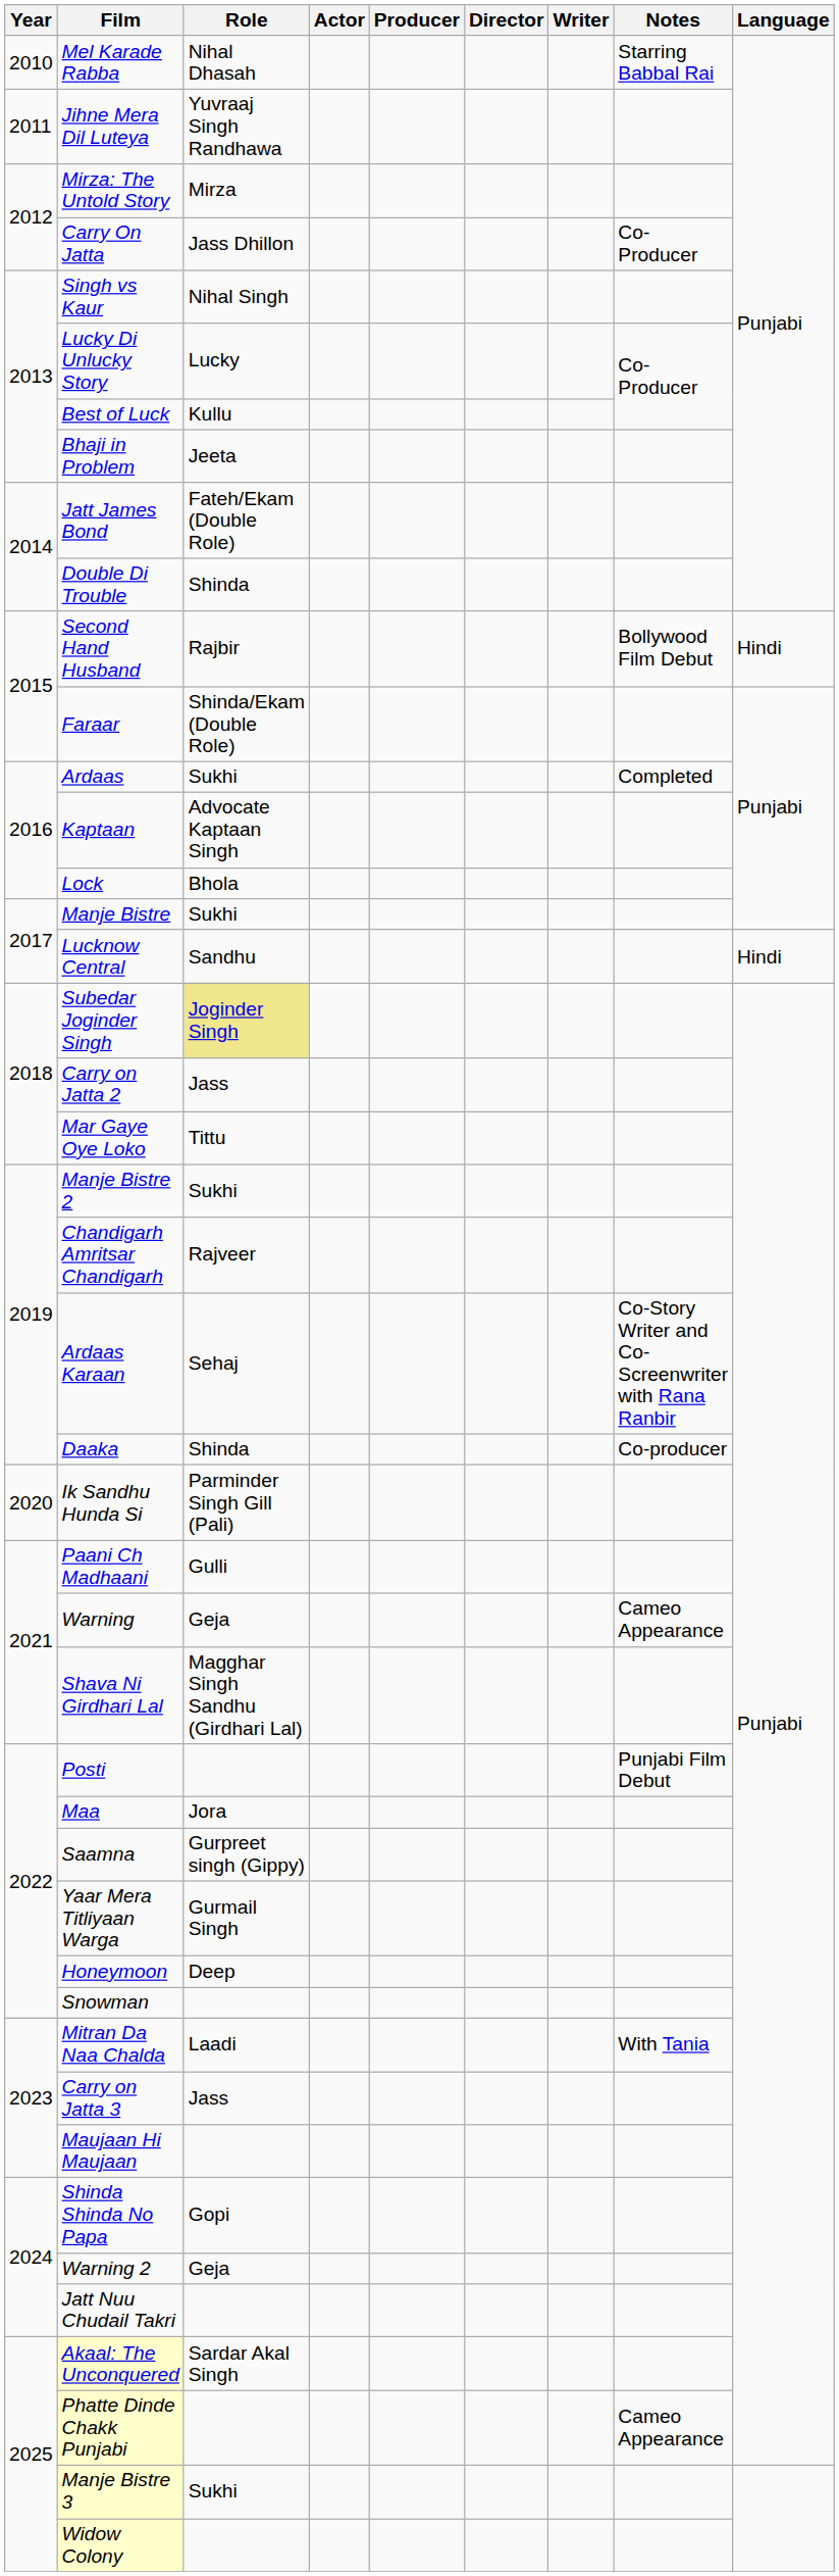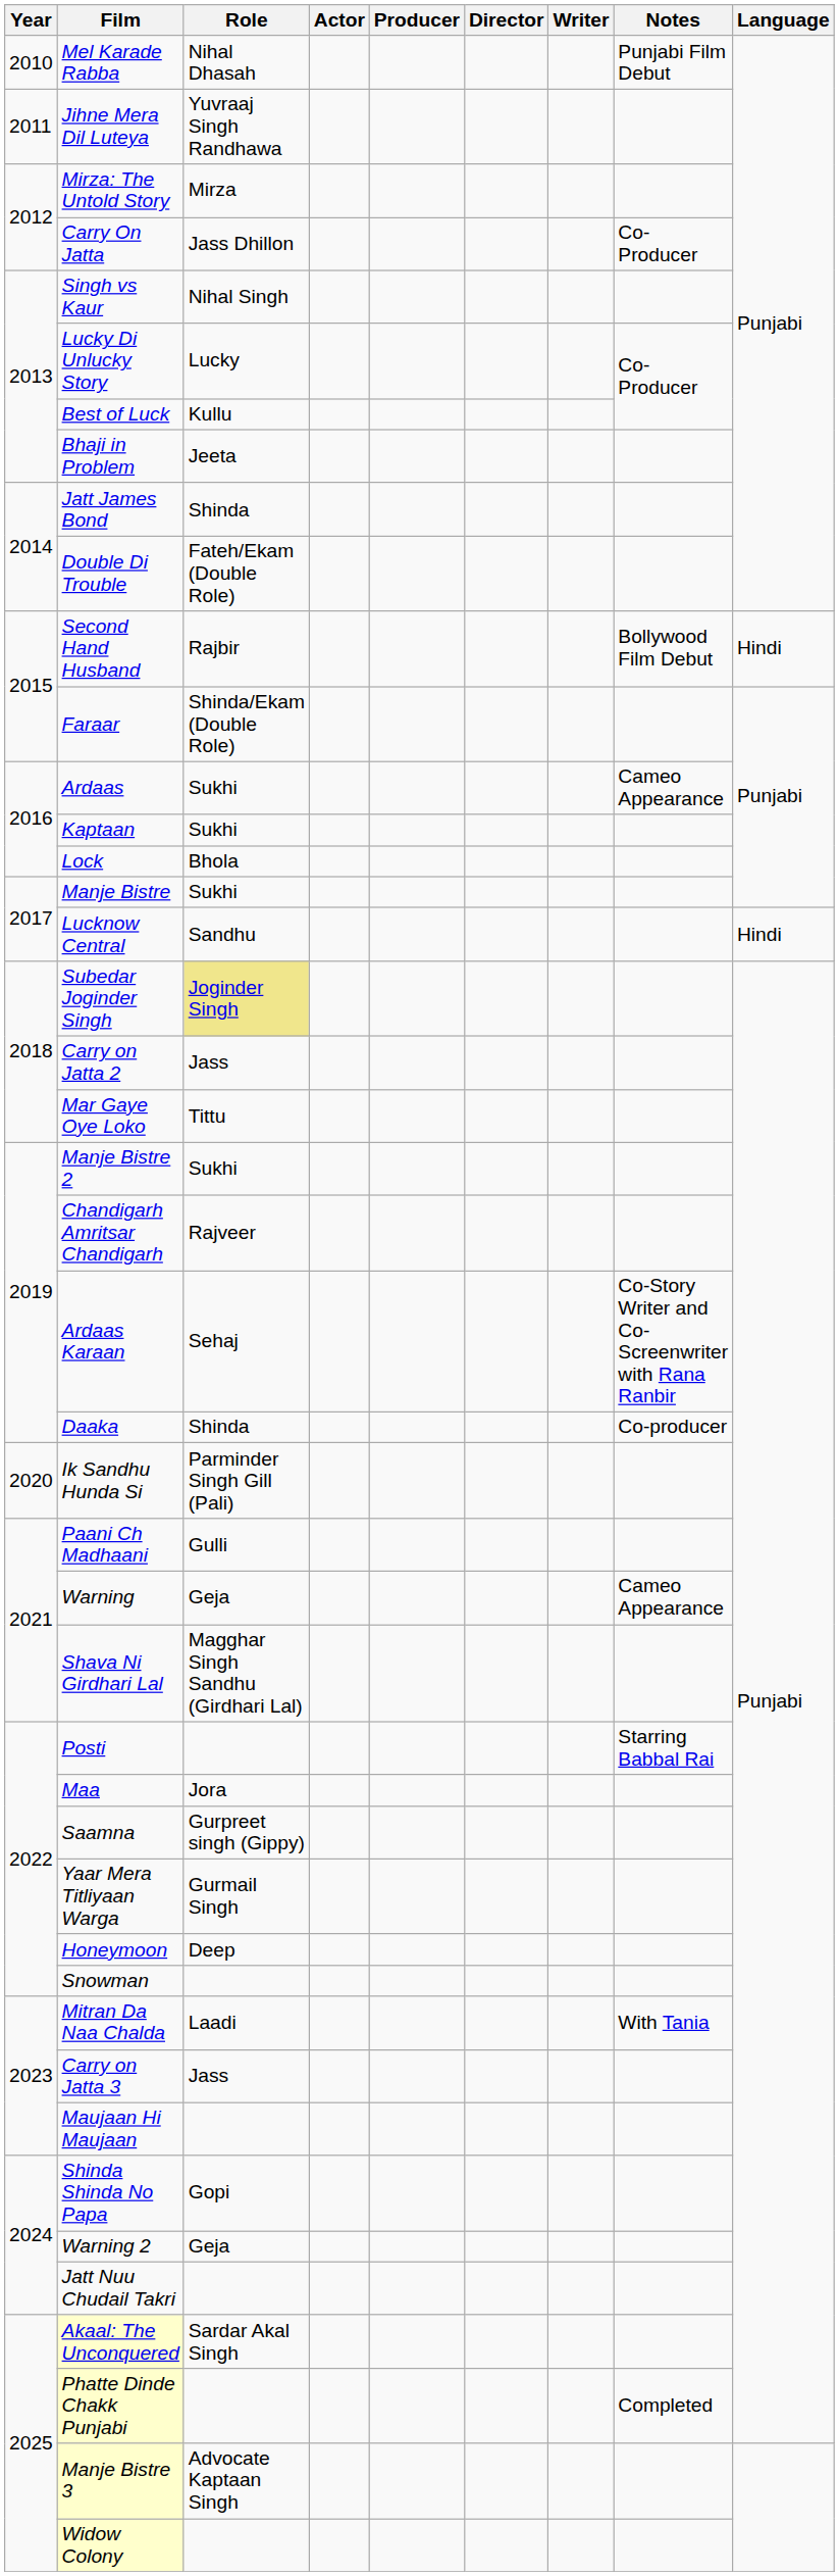Mel Karade Rabba | Notes: Starring Babbal Rai -> Punjabi Film Debut
Jatt James Bond | Role: Fateh/Ekam (Double Role) -> Shinda
Double Di Trouble | Role: Shinda -> Fateh/Ekam (Double Role)
Ardaas | Notes: Completed -> Cameo Appearance
Kaptaan | Role: Advocate Kaptaan Singh -> Sukhi
Posti | Notes: Punjabi Film Debut -> Starring Babbal Rai
Phatte Dinde Chakk Punjabi | Notes: Cameo Appearance -> Completed
Manje Bistre 3 | Role: Sukhi -> Advocate Kaptaan Singh
